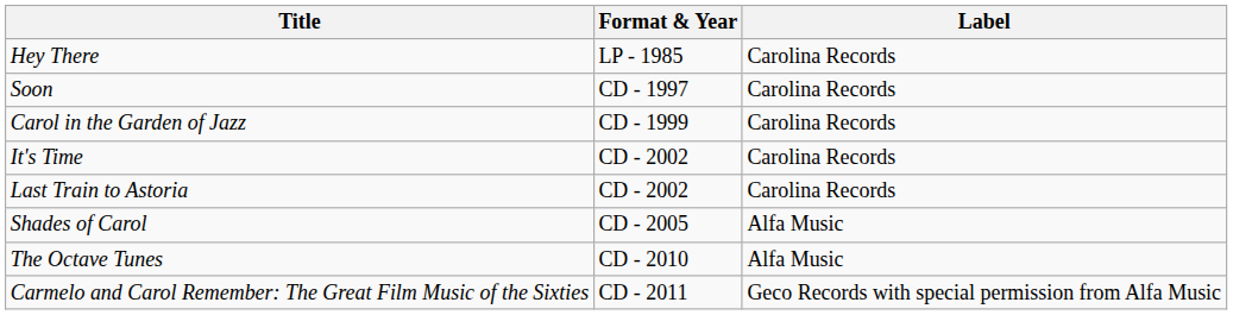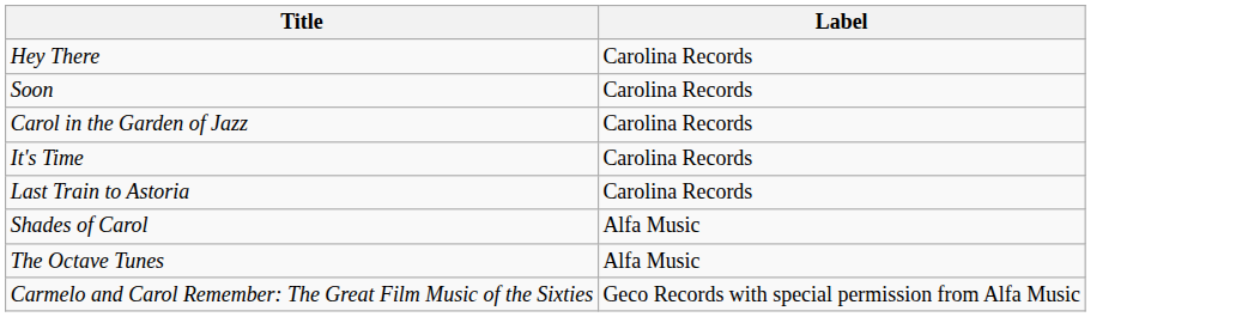- column: Format & Year | LP - 1985 | CD - 1997 | CD - 1999 | CD - 2002 | CD - 2002 | CD - 2005 | CD - 2010 | CD - 2011
